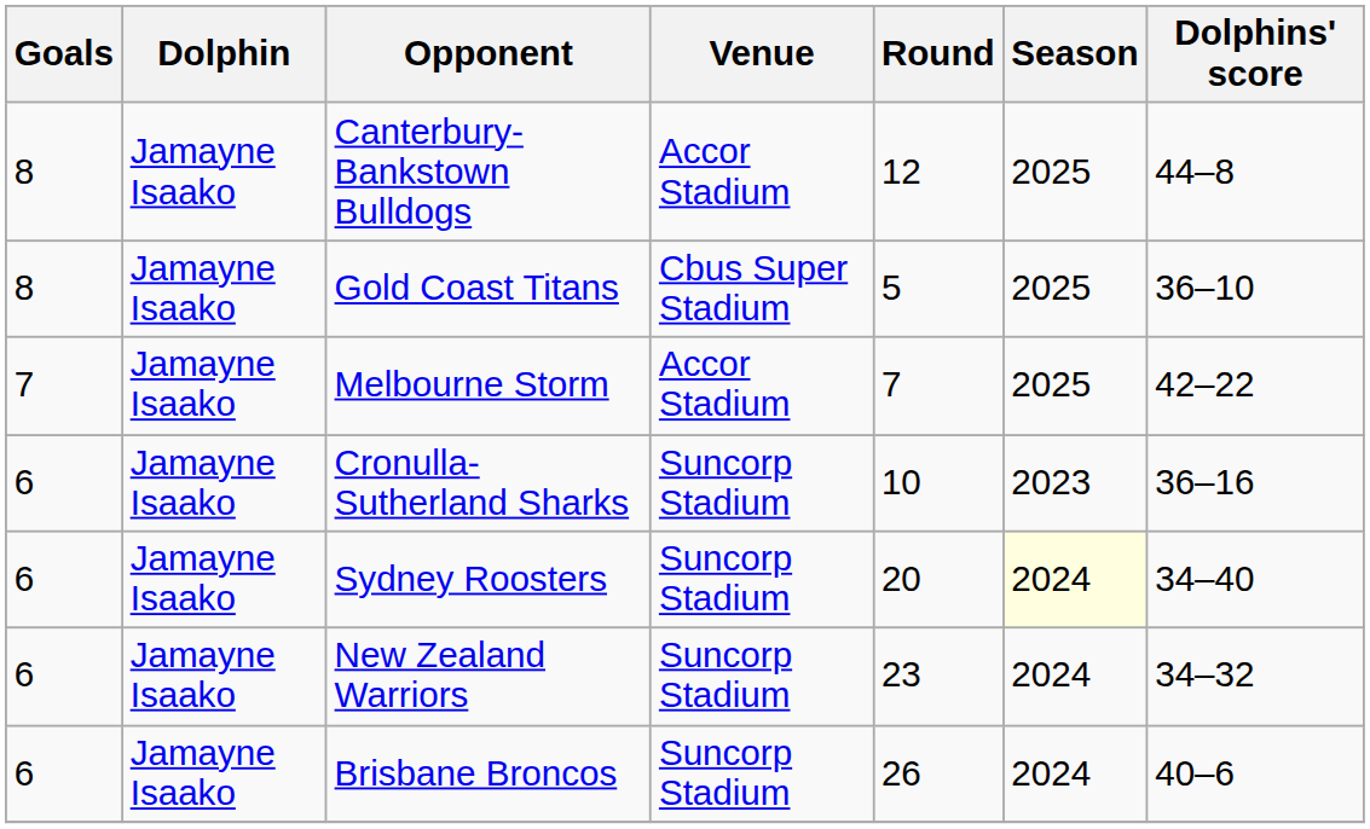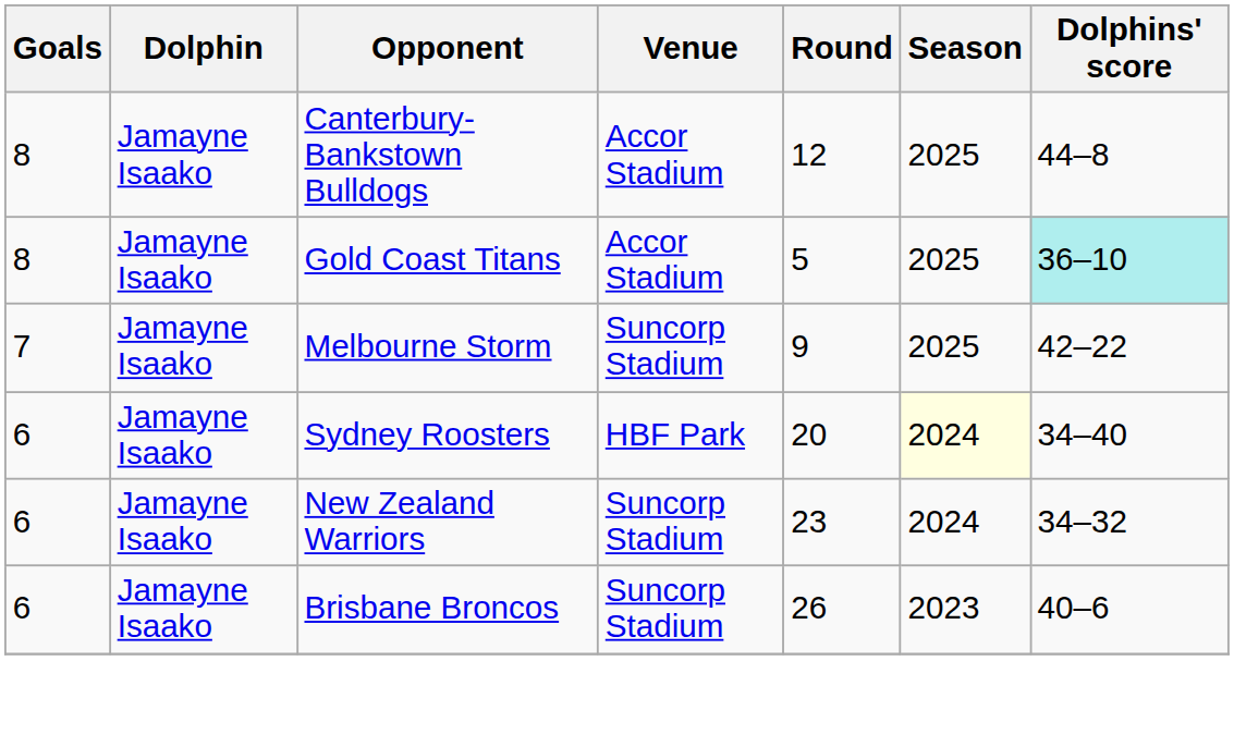Gold Coast Titans | Venue: Cbus Super Stadium -> Accor Stadium
Gold Coast Titans | Dolphins' score: no background -> paleturquoise background
Melbourne Storm | Venue: Accor Stadium -> Suncorp Stadium
Melbourne Storm | Round: 7 -> 9
- row: 6 | Jamayne Isaako | Cronulla-Sutherland Sharks | Suncorp Stadium | 10 | 2023 | 36–16
Sydney Roosters | Venue: Suncorp Stadium -> HBF Park
Brisbane Broncos | Season: 2024 -> 2023
